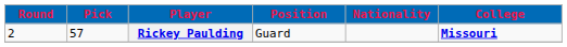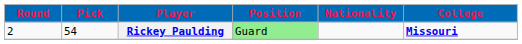Rickey Paulding | Pick: 57 -> 54
Rickey Paulding | Position: no background -> lightgreen background
